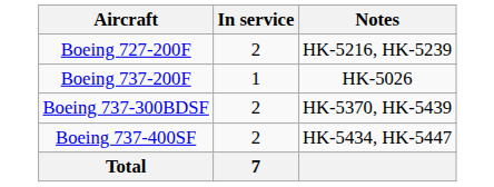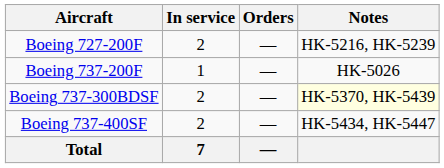+ column: Orders | — | — | — | — | —
Boeing 737-300BDSF | Notes: no background -> lightyellow background
